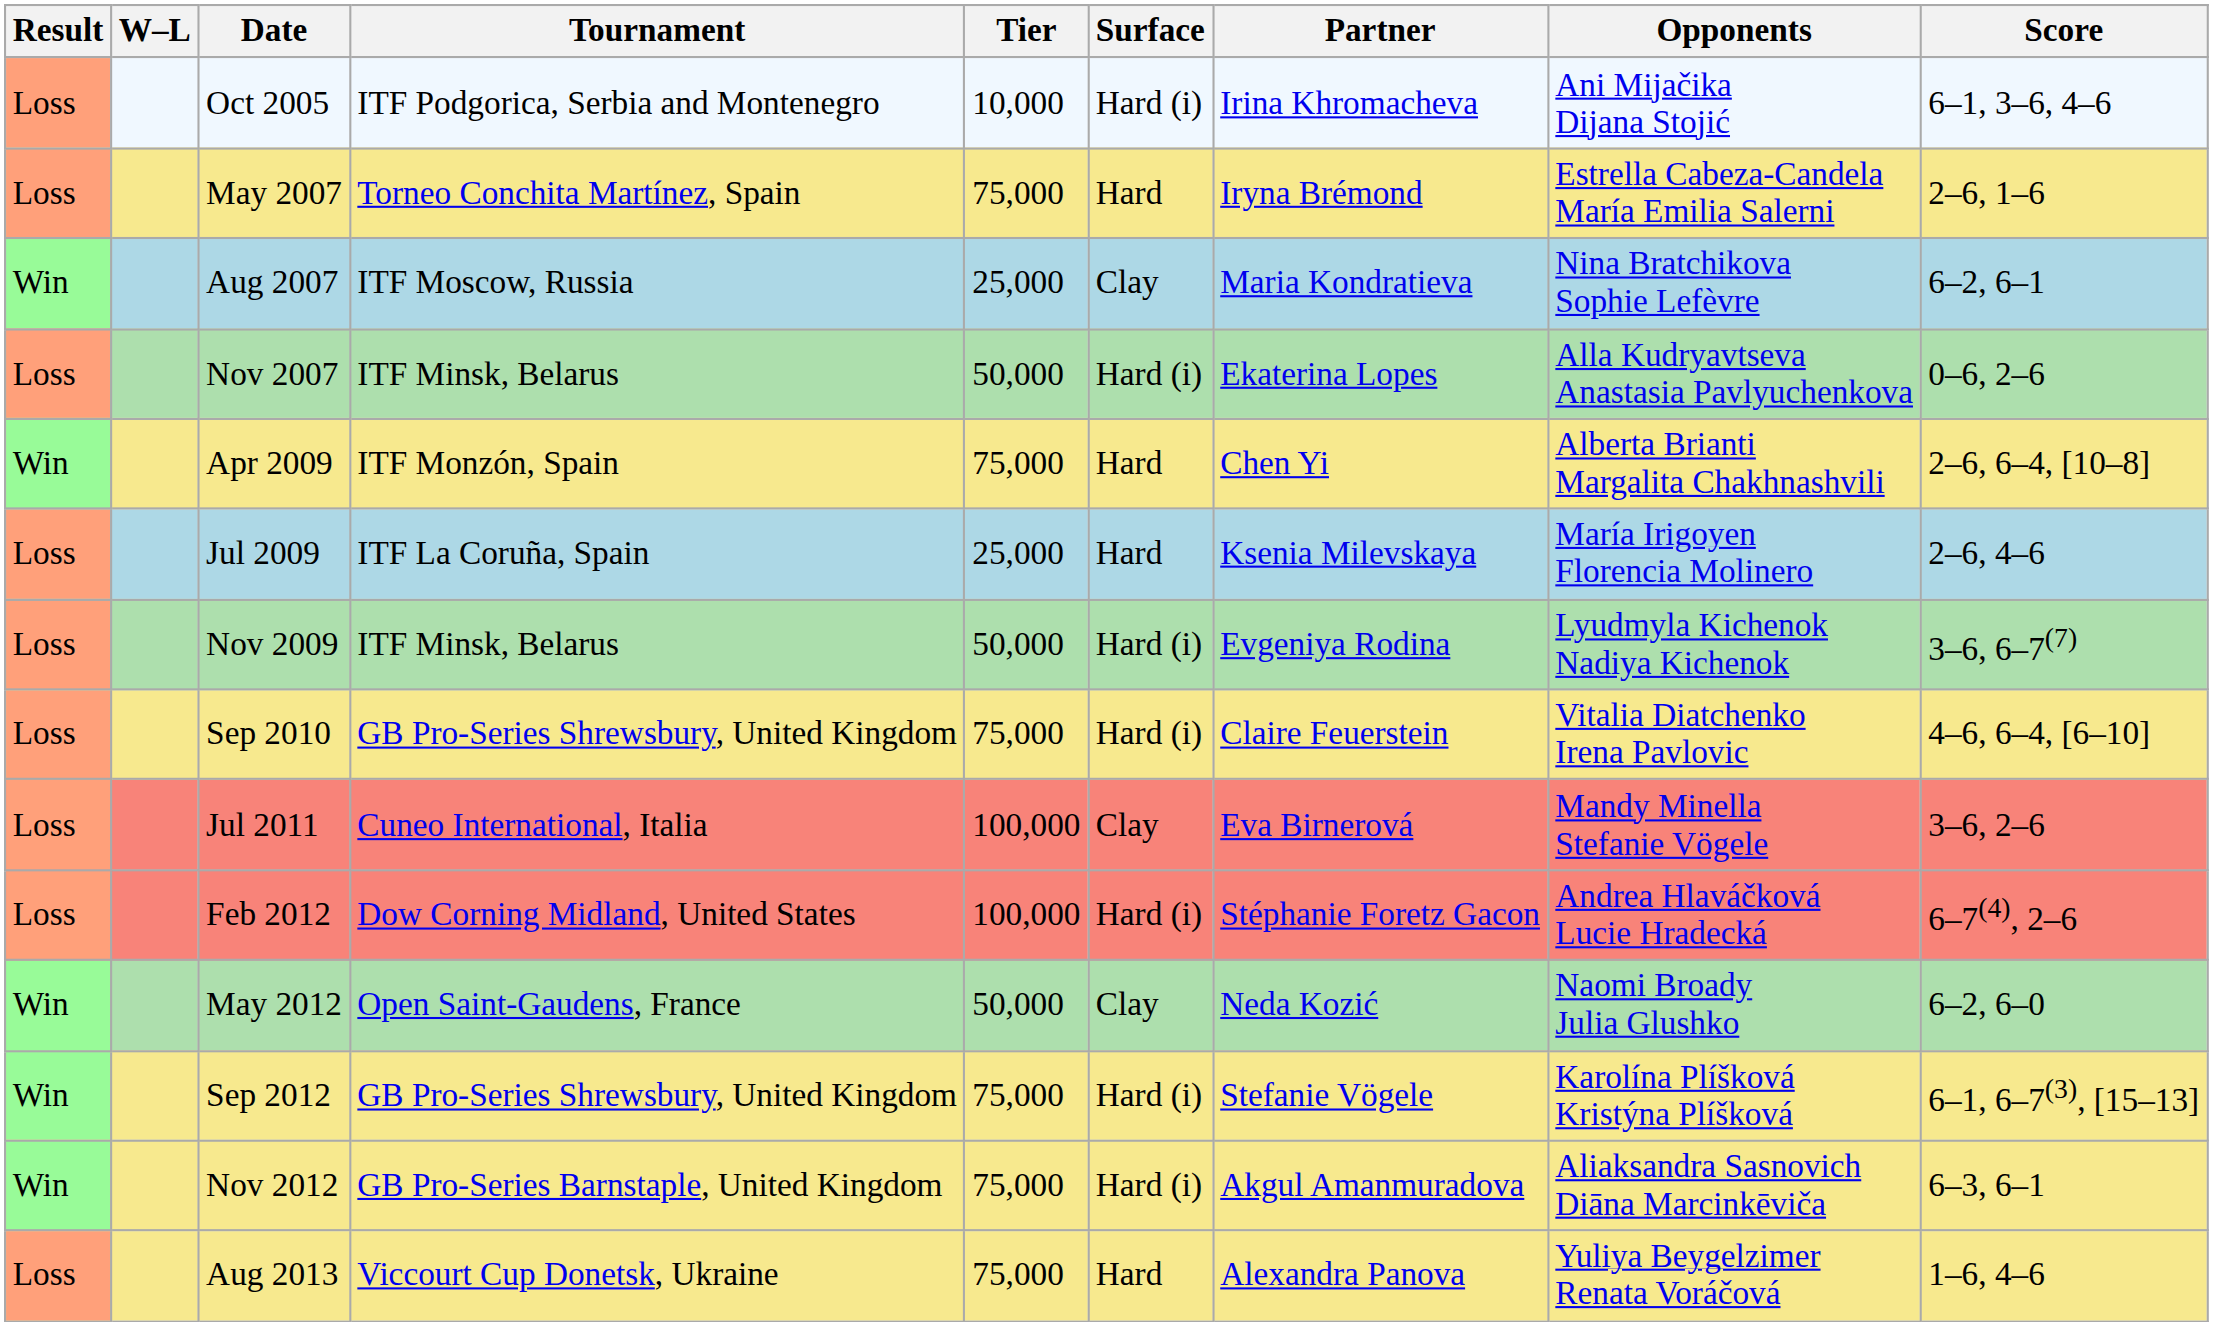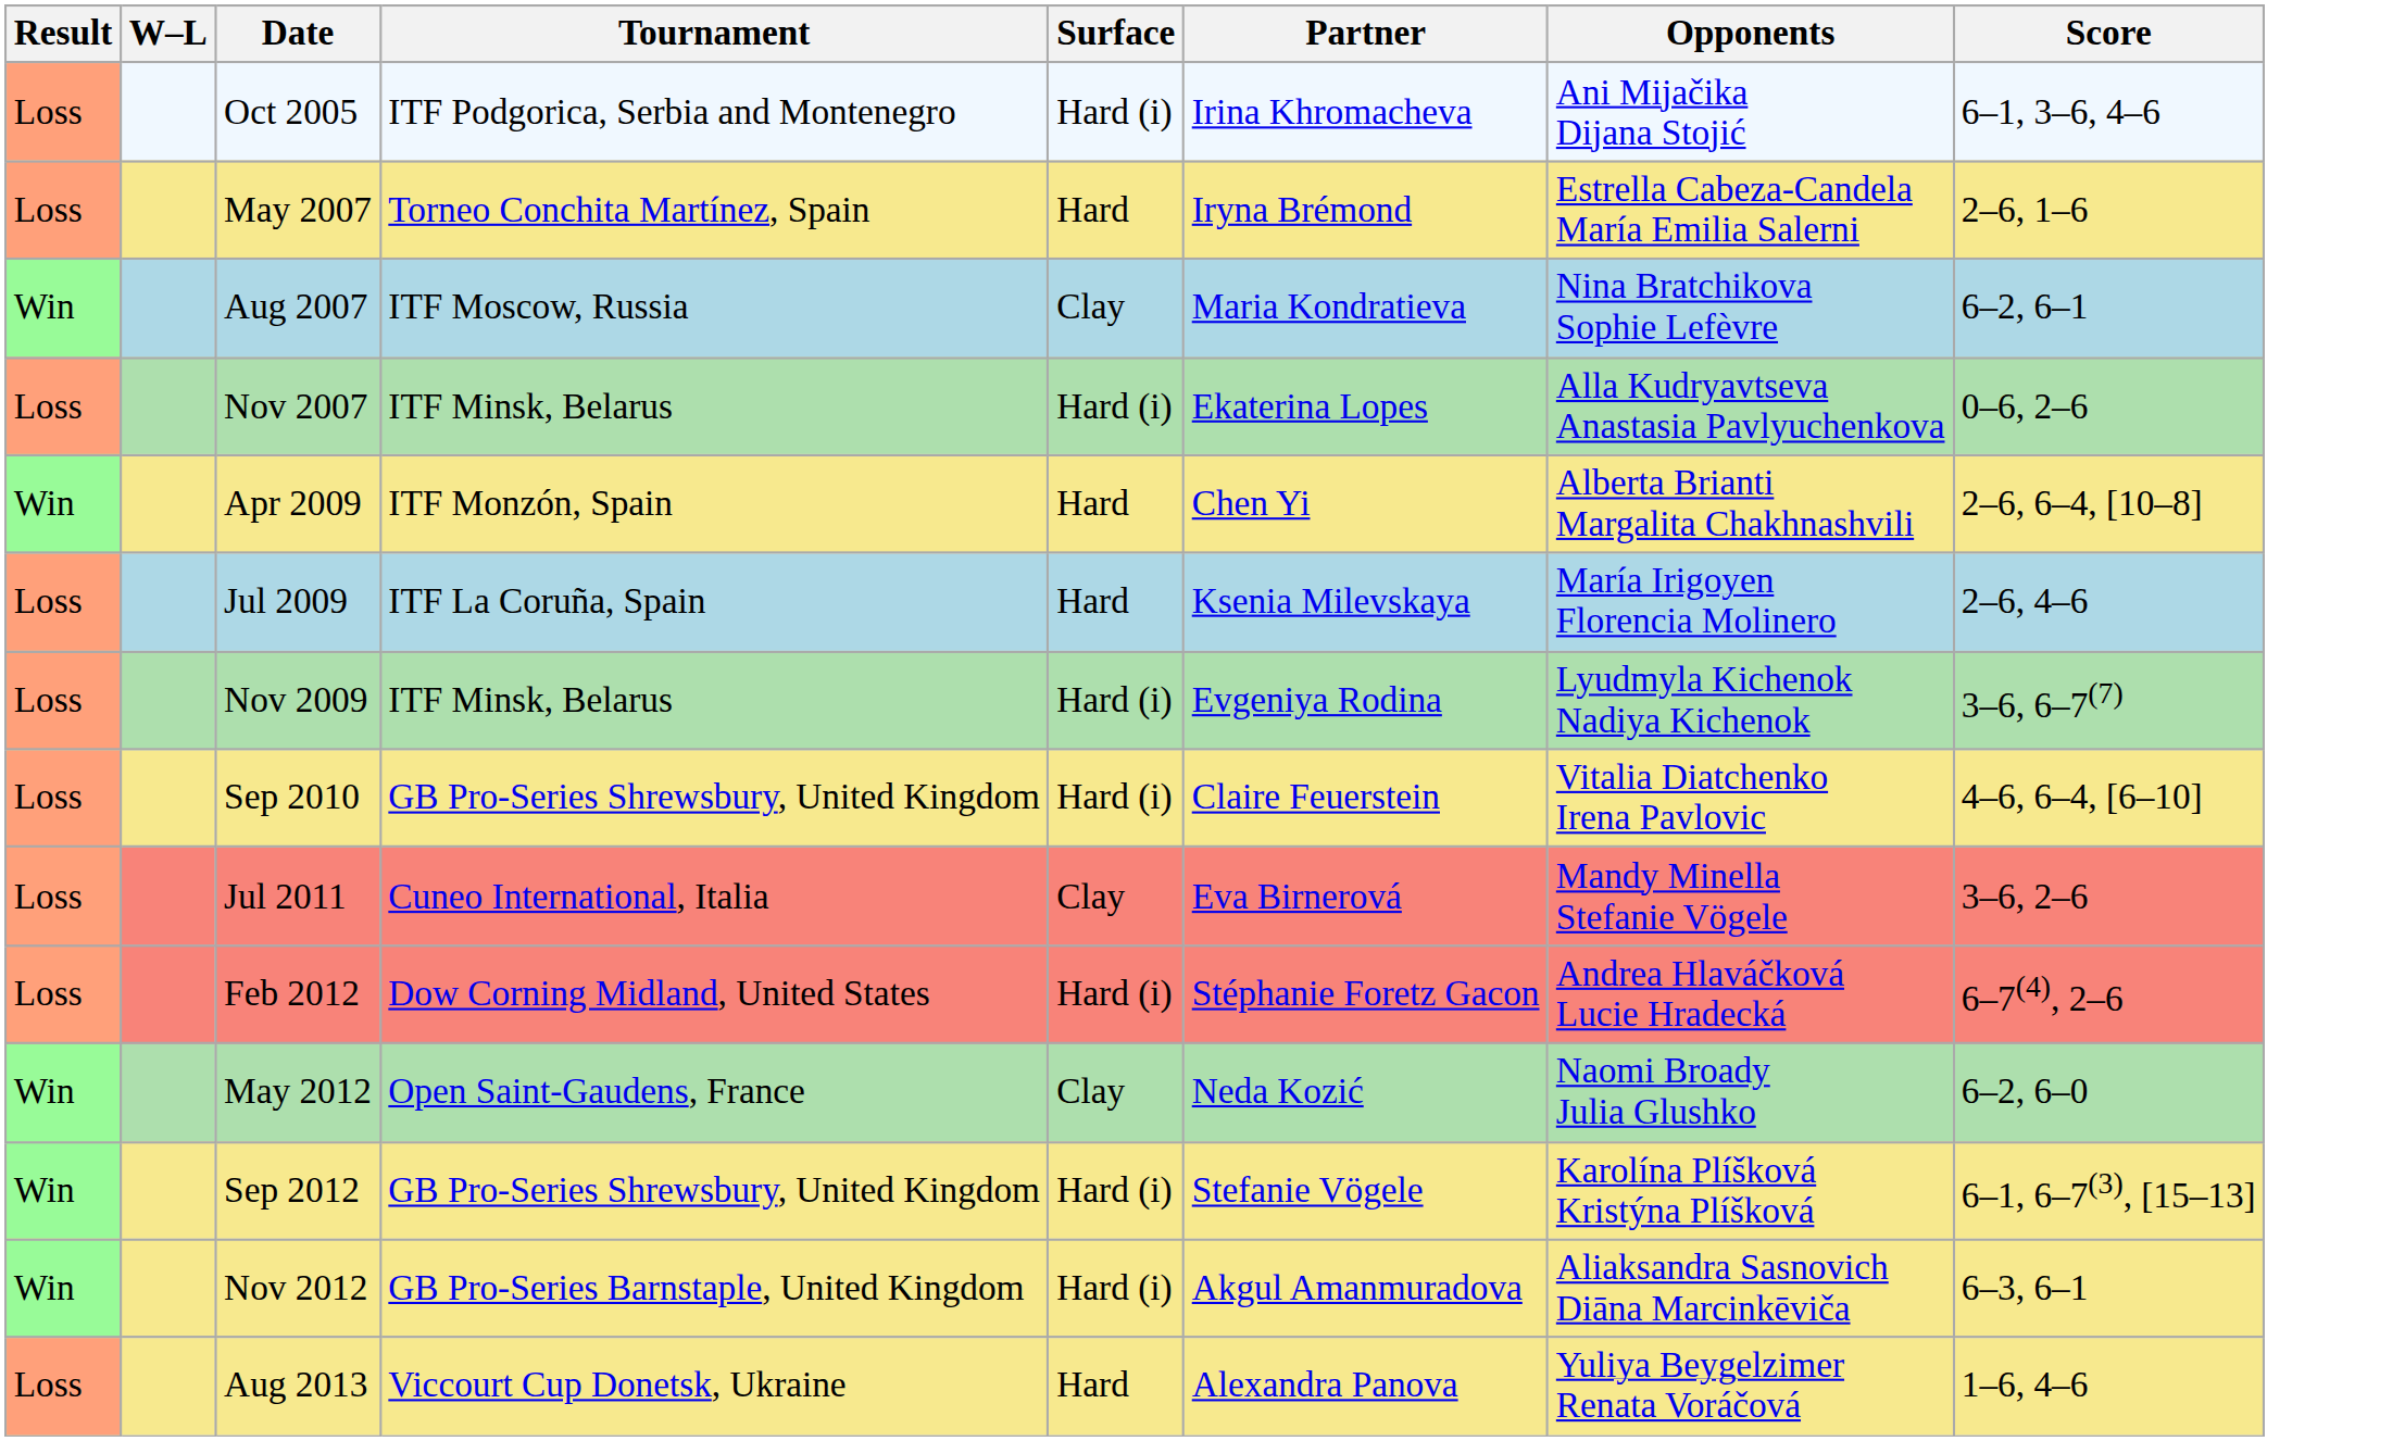- column: Tier | 10,000 | 75,000 | 25,000 | 50,000 | 75,000 | 25,000 | 50,000 | 75,000 | 100,000 | 100,000 | 50,000 | 75,000 | 75,000 | 75,000
